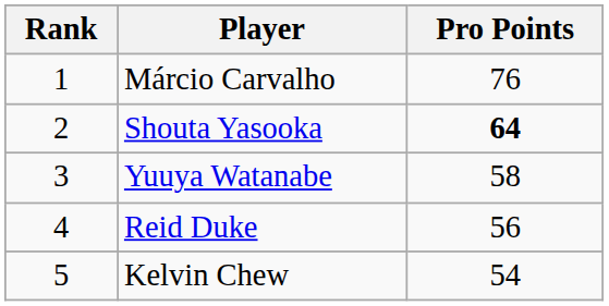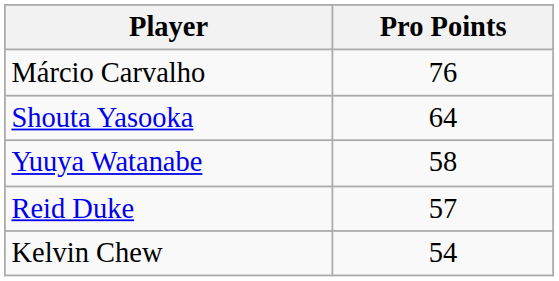- column: Rank | 1 | 2 | 3 | 4 | 5
Shouta Yasooka | Pro Points: bold -> normal
Reid Duke | Pro Points: 56 -> 57
